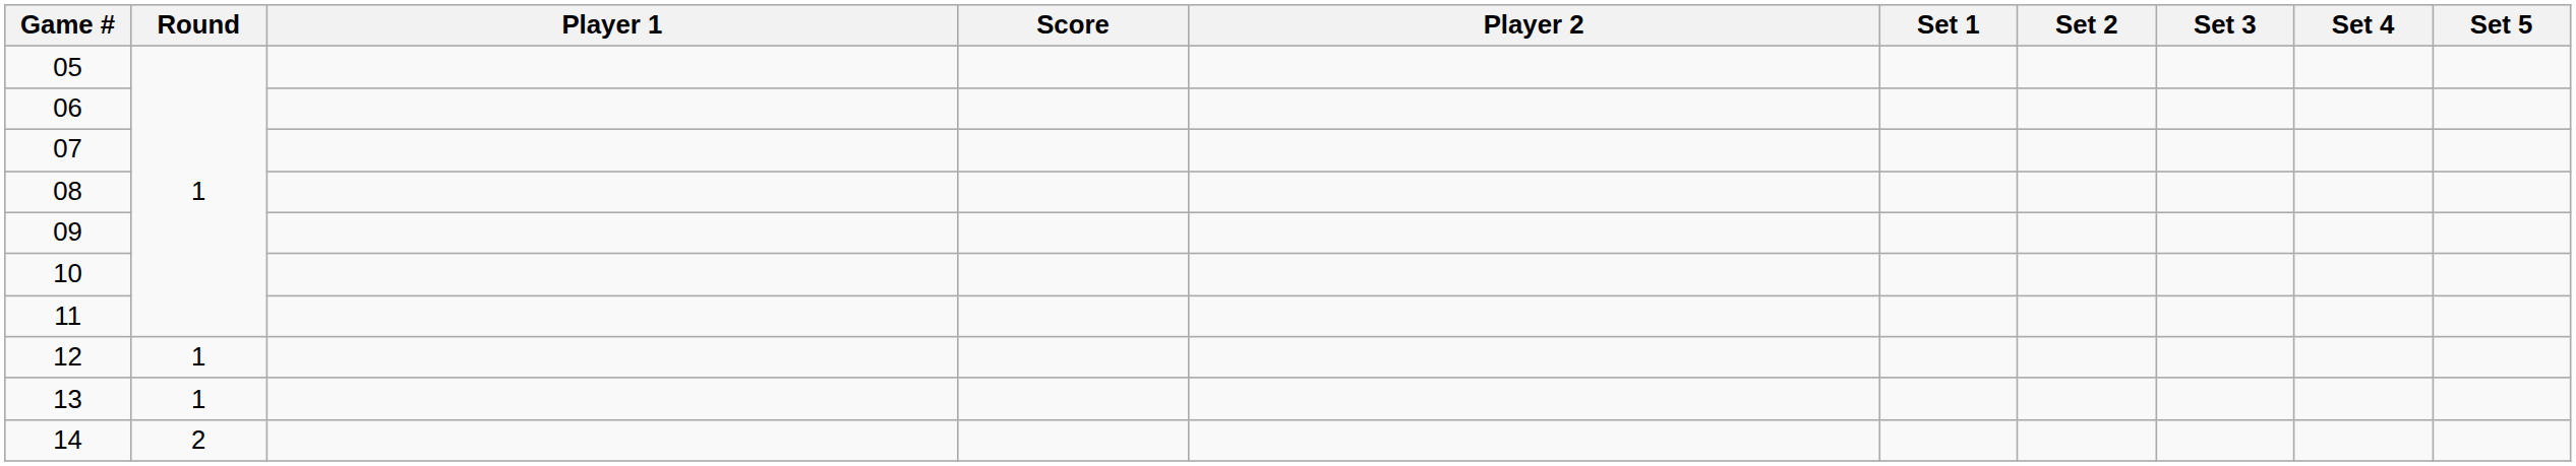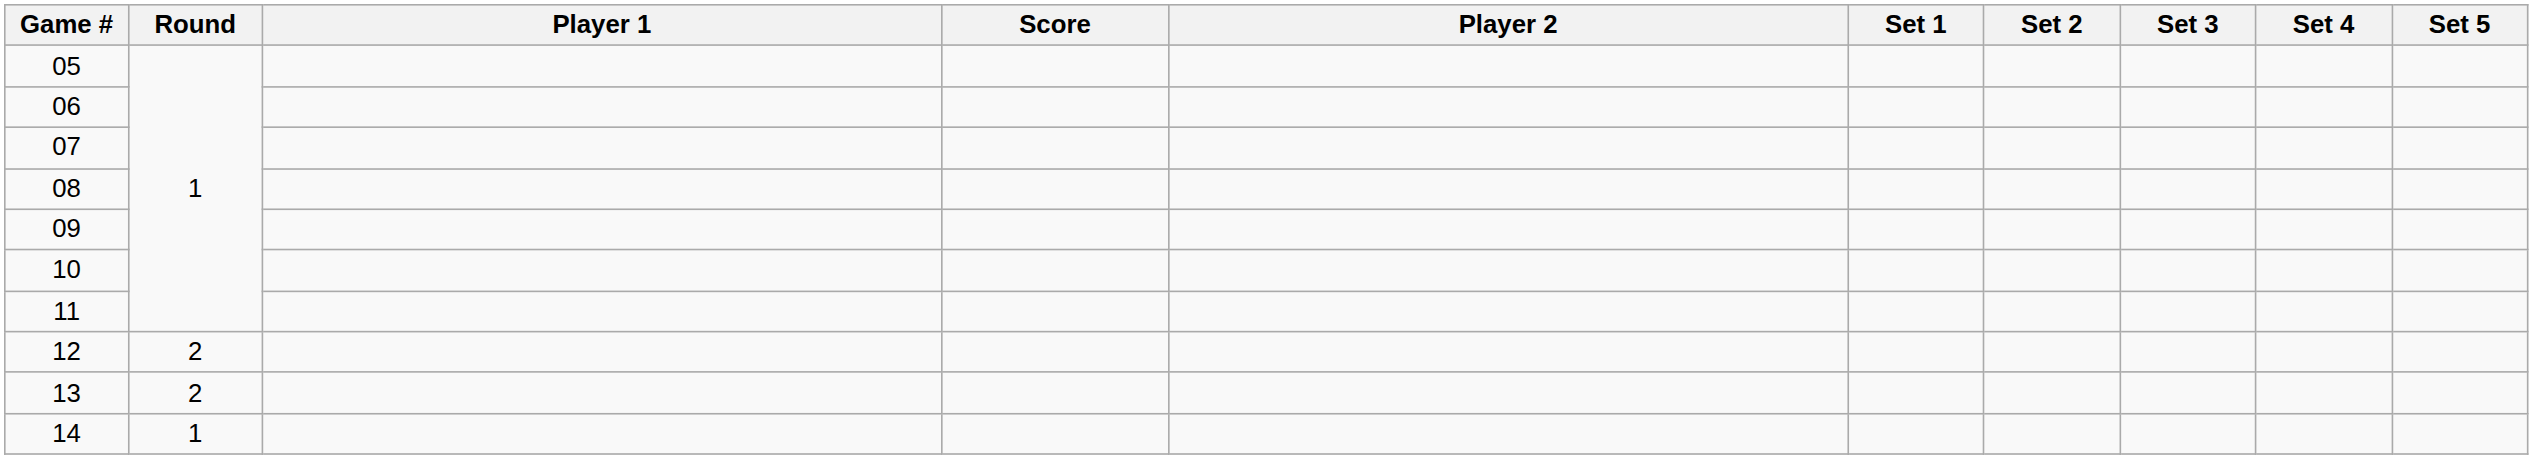12 | Round: 1 -> 2
13 | Round: 1 -> 2
14 | Round: 2 -> 1
